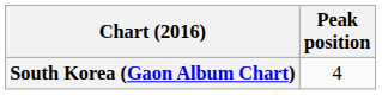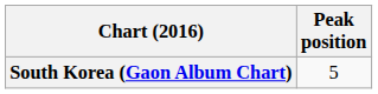South Korea (Gaon Album Chart) | Peak position: 4 -> 5
